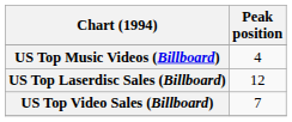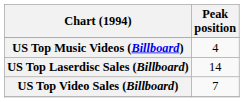US Top Laserdisc Sales (Billboard) | Peak position: 12 -> 14
